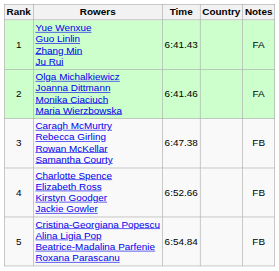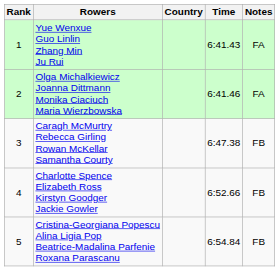columns swapped: Country <-> Time
